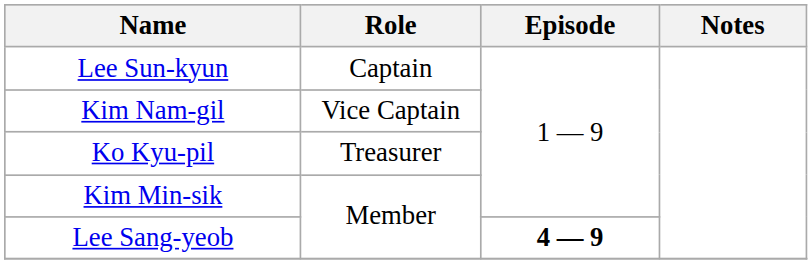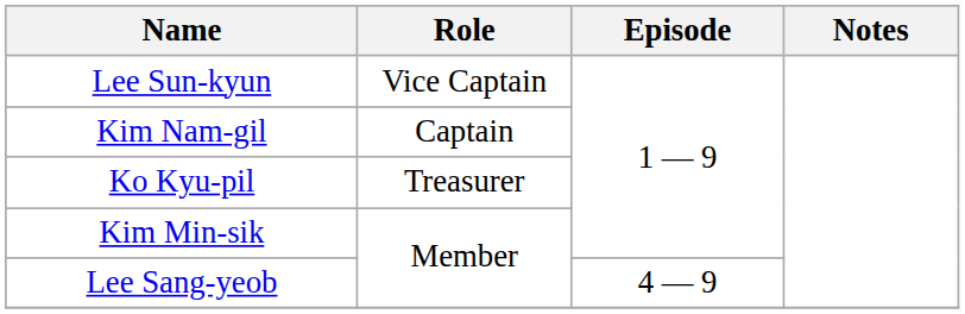Lee Sun-kyun | Role: Captain -> Vice Captain
Kim Nam-gil | Role: Vice Captain -> Captain
Lee Sang-yeob | Episode: bold -> normal
